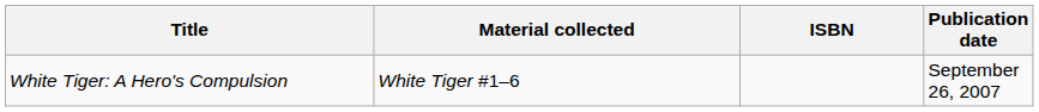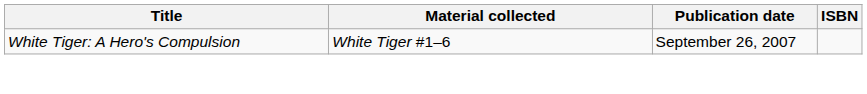columns swapped: Publication date <-> ISBN
